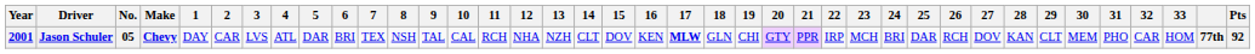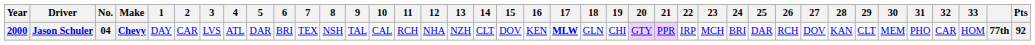Jason Schuler | Year: 2001 -> 2000
Jason Schuler | No.: 05 -> 04
